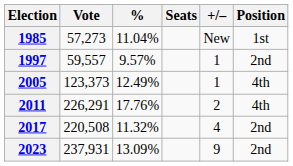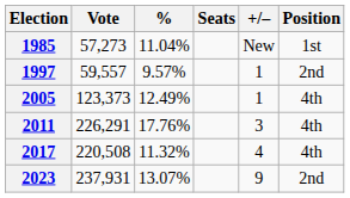2011 | +/–: 2 -> 3
2017 | Position: 2nd -> 4th
2023 | %: 13.09% -> 13.07%
